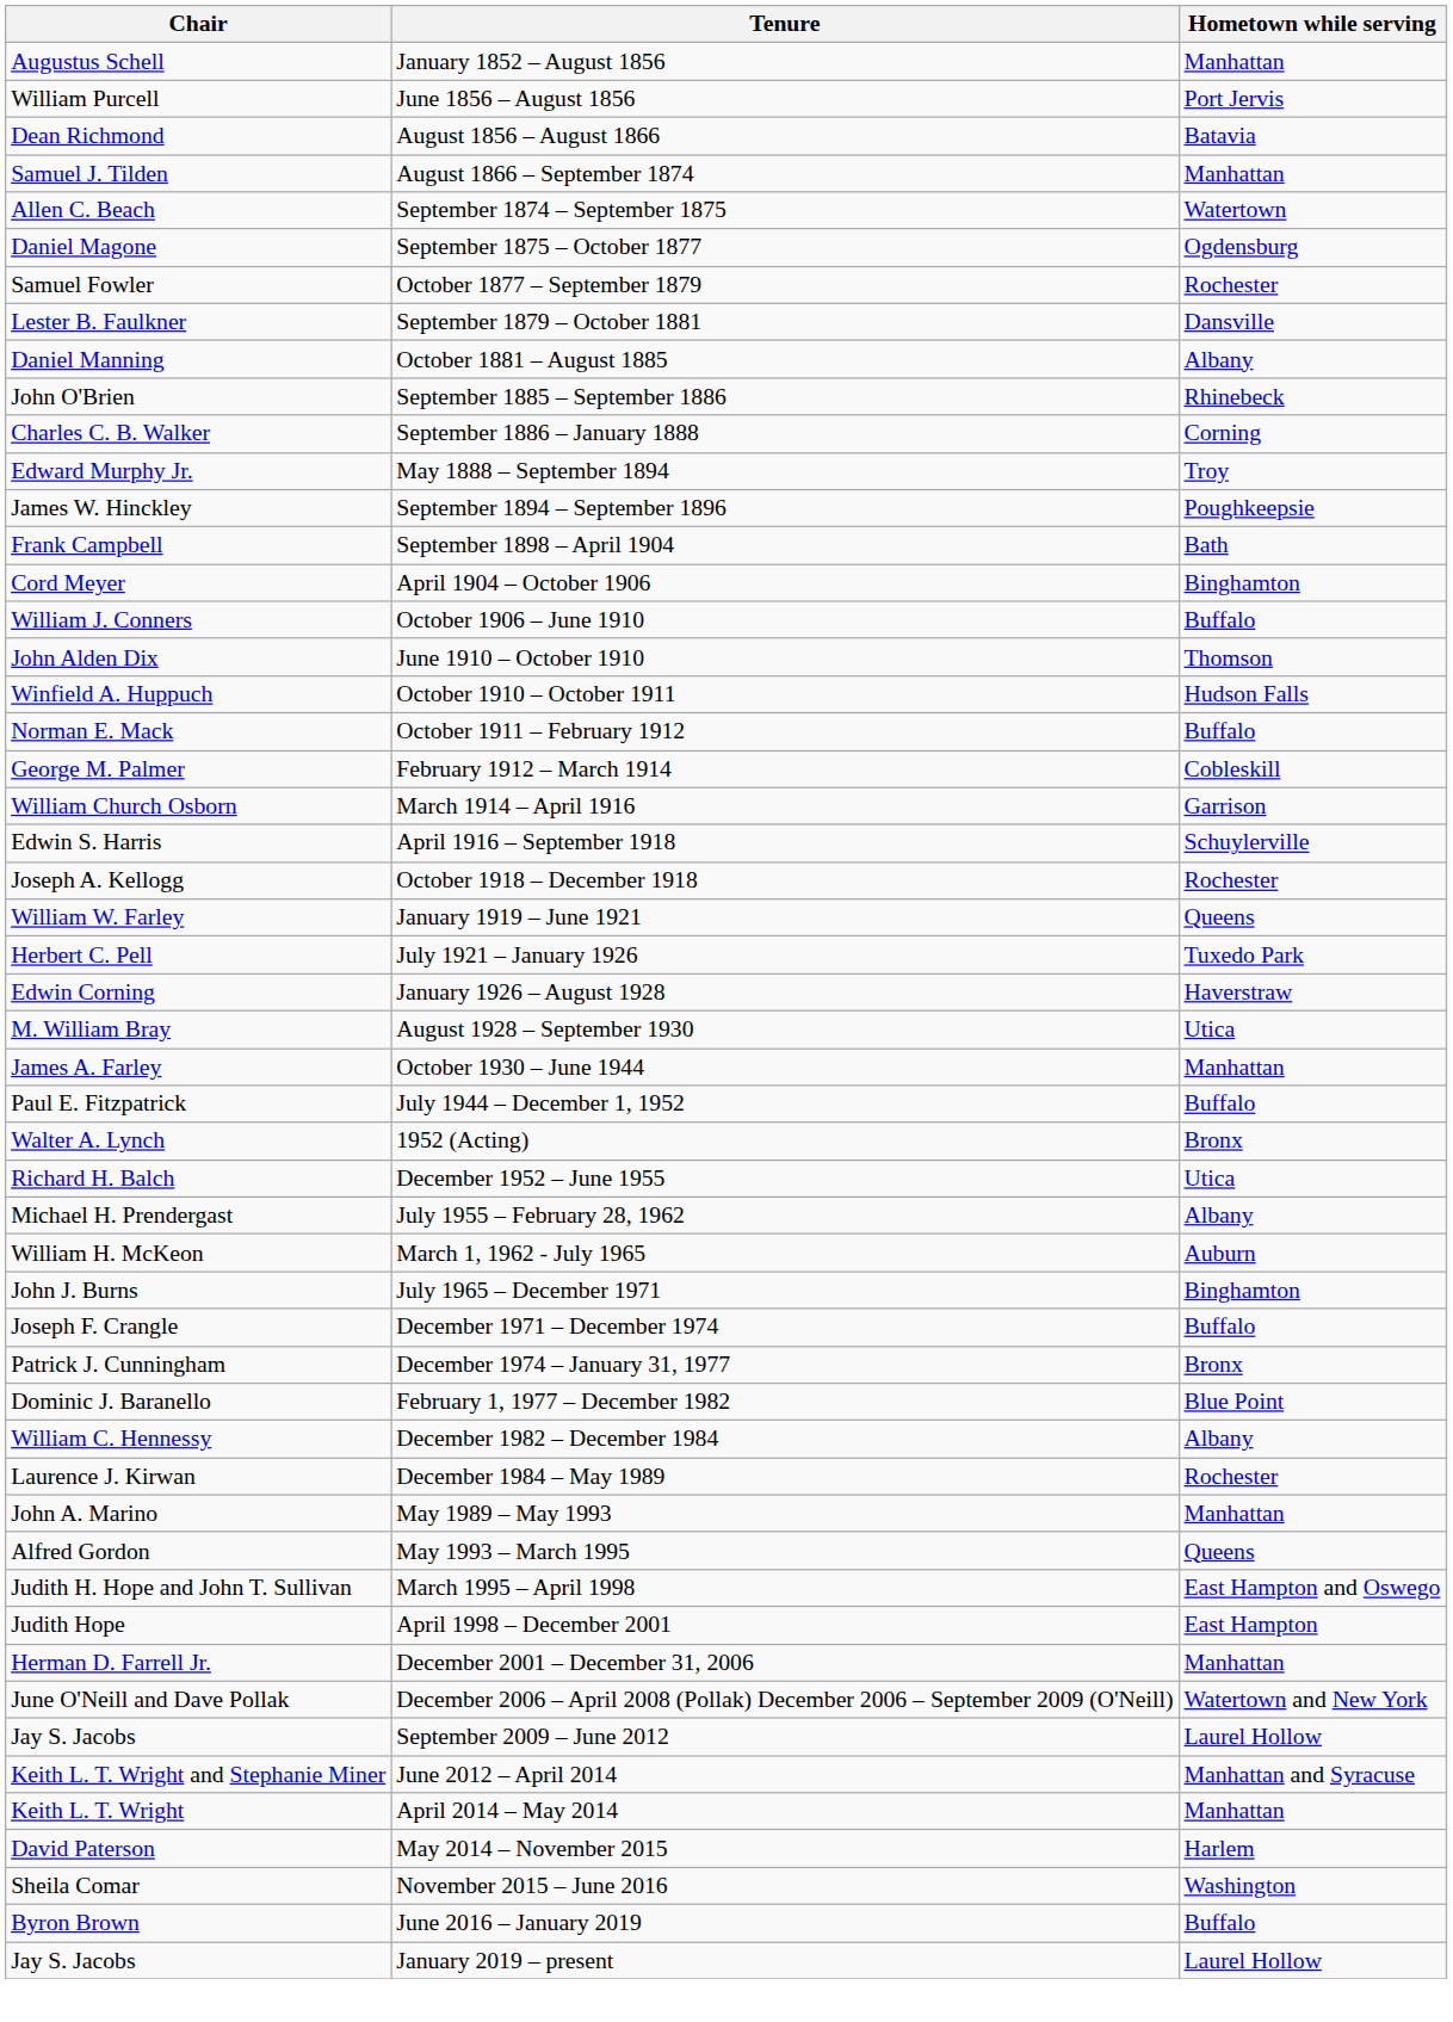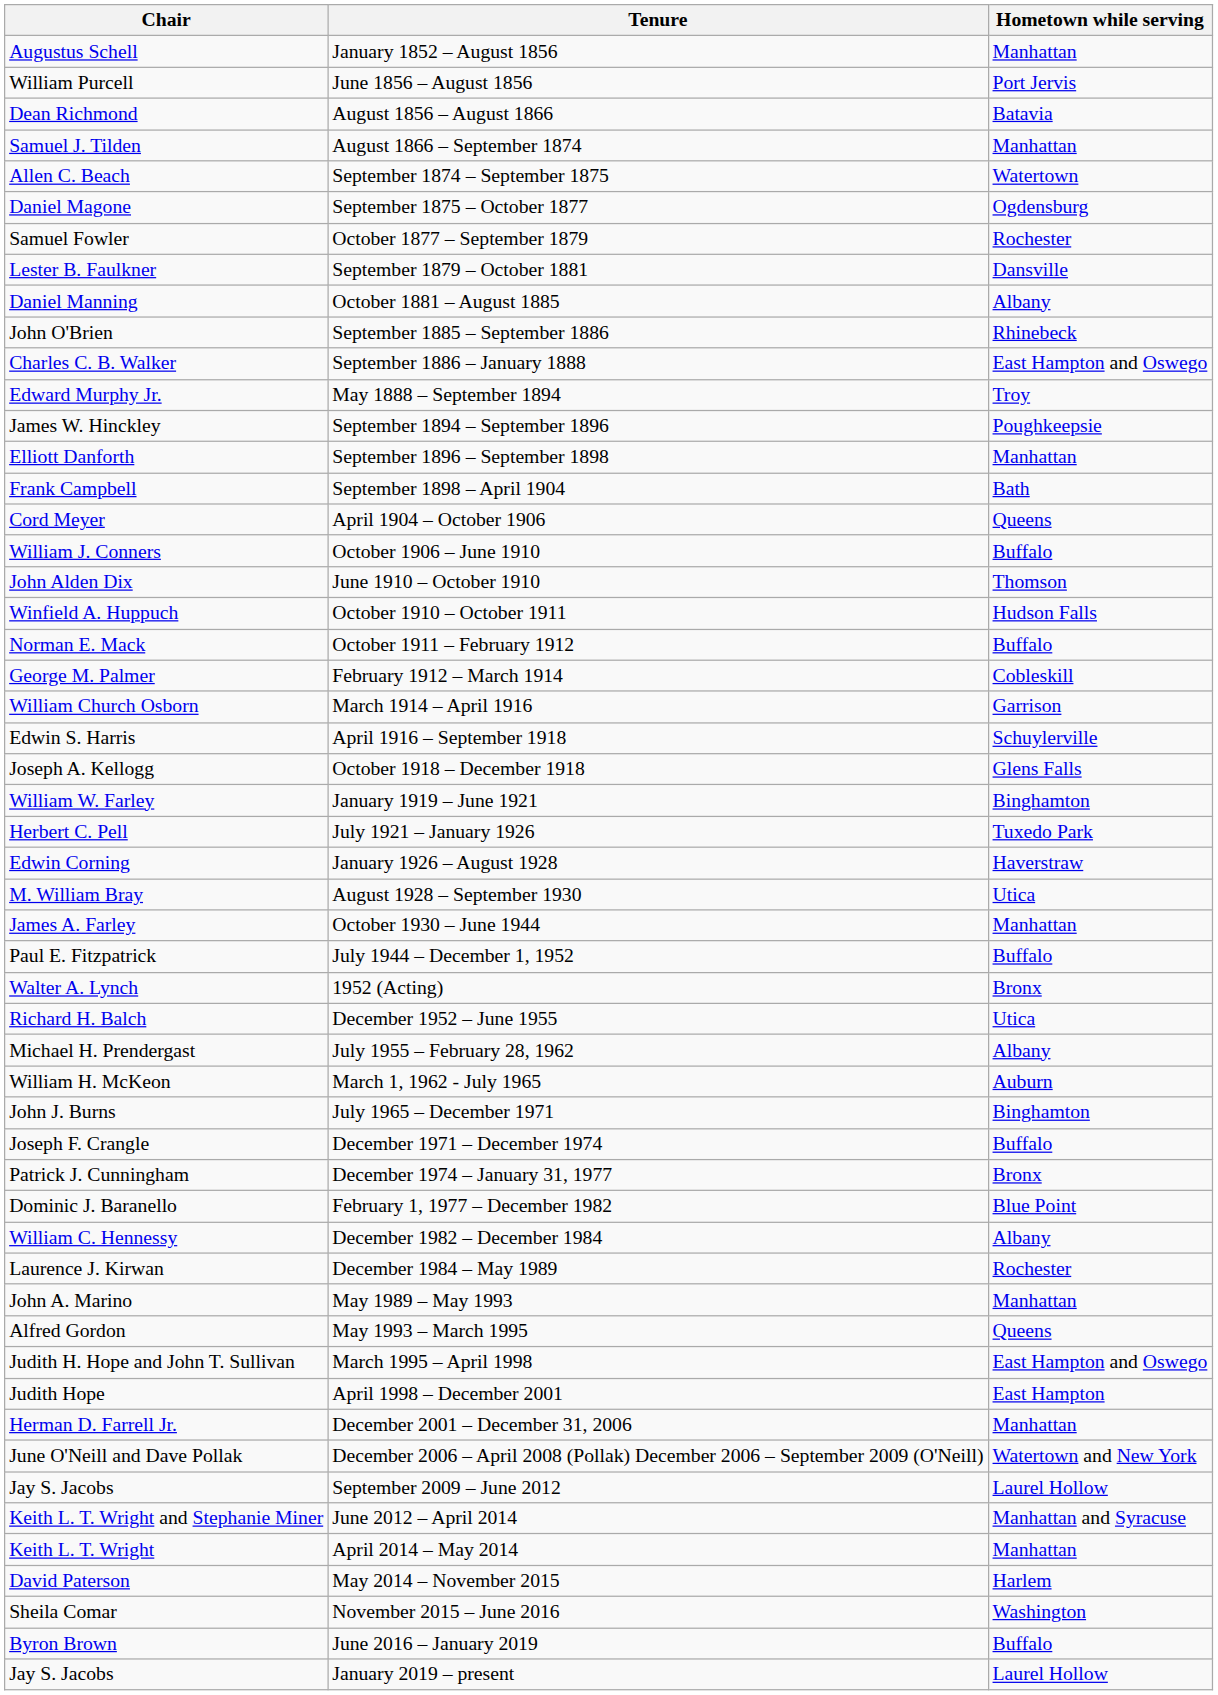September 1886 – January 1888 | Hometown while serving: Corning -> East Hampton and Oswego
+ row: Elliott Danforth | September 1896 – September 1898 | Manhattan
April 1904 – October 1906 | Hometown while serving: Binghamton -> Queens
October 1918 – December 1918 | Hometown while serving: Rochester -> Glens Falls
January 1919 – June 1921 | Hometown while serving: Queens -> Binghamton
